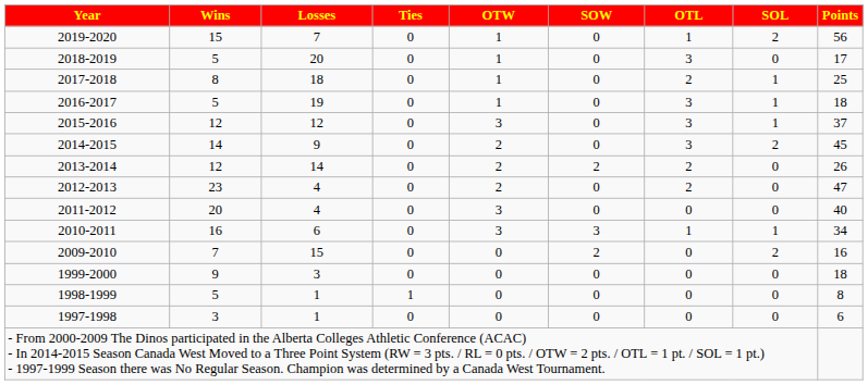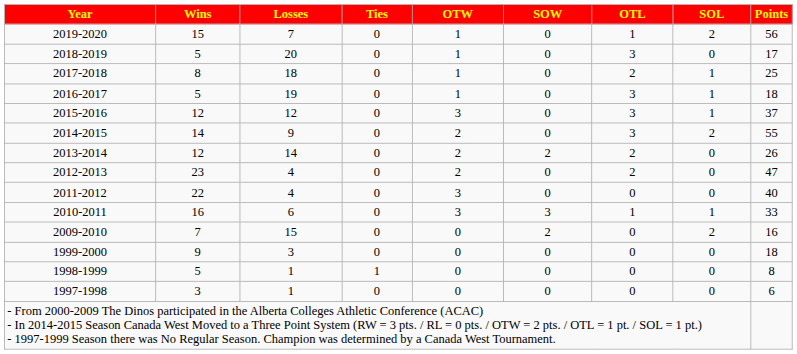2014-2015 | Points: 45 -> 55
2011-2012 | Wins: 20 -> 22
2010-2011 | Points: 34 -> 33
